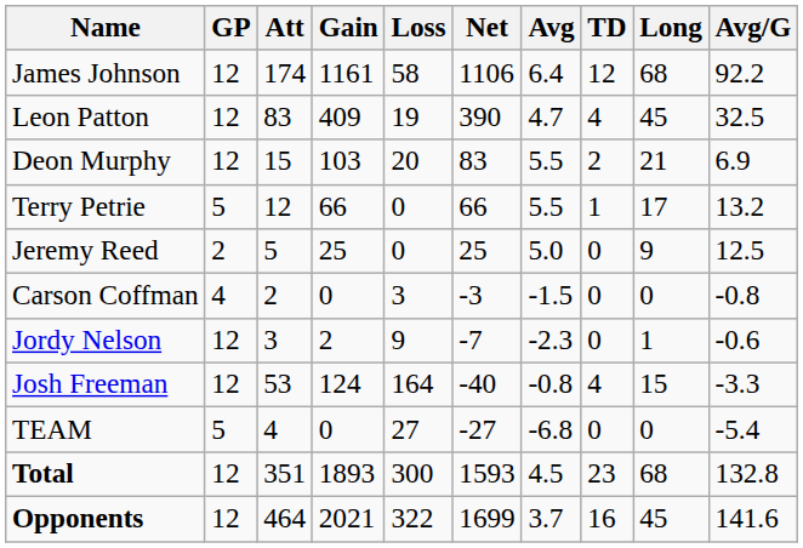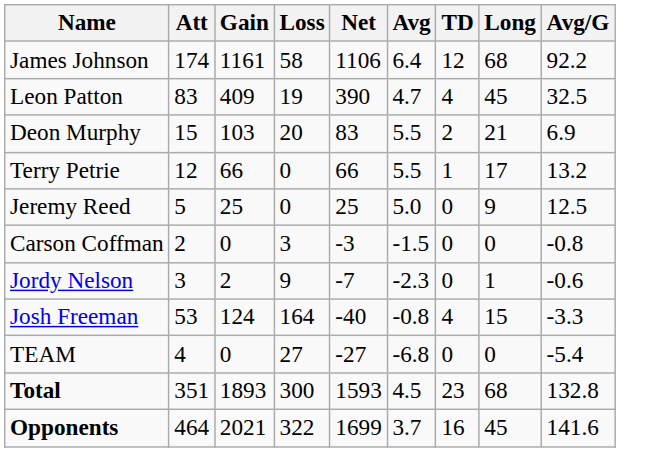- column: GP | 12 | 12 | 12 | 5 | 2 | 4 | 12 | 12 | 5 | 12 | 12
